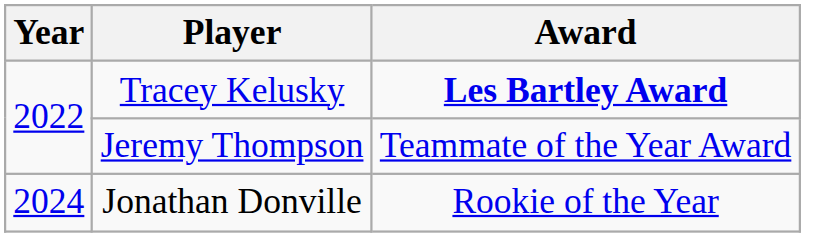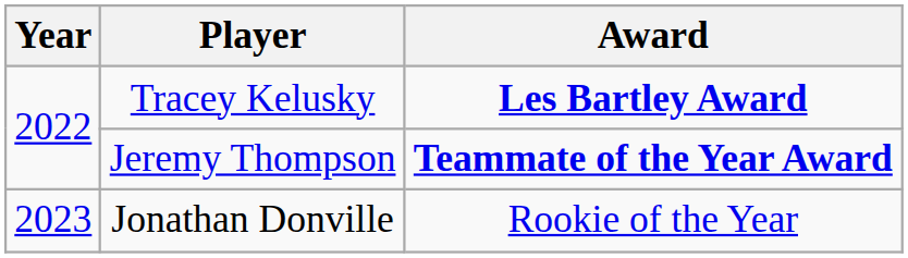Jeremy Thompson | Award: normal -> bold
Jonathan Donville | Year: 2024 -> 2023
